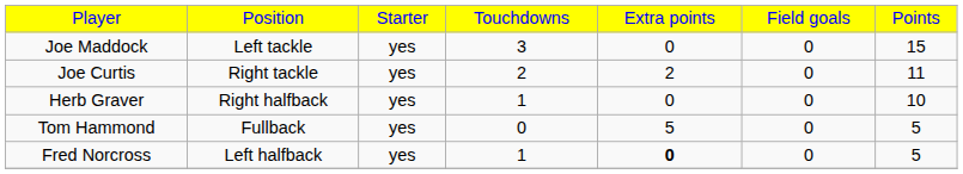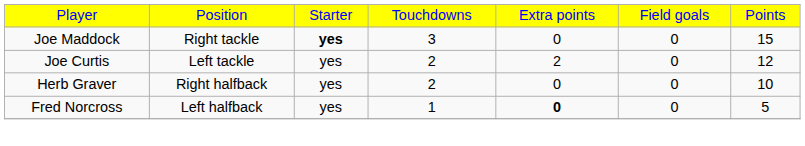Joe Maddock | column 2: Left tackle -> Right tackle
Joe Maddock | column 3: normal -> bold
Joe Curtis | column 2: Right tackle -> Left tackle
Joe Curtis | column 7: 11 -> 12
Herb Graver | column 4: 1 -> 2
- row: Tom Hammond | Fullback | yes | 0 | 5 | 0 | 5
